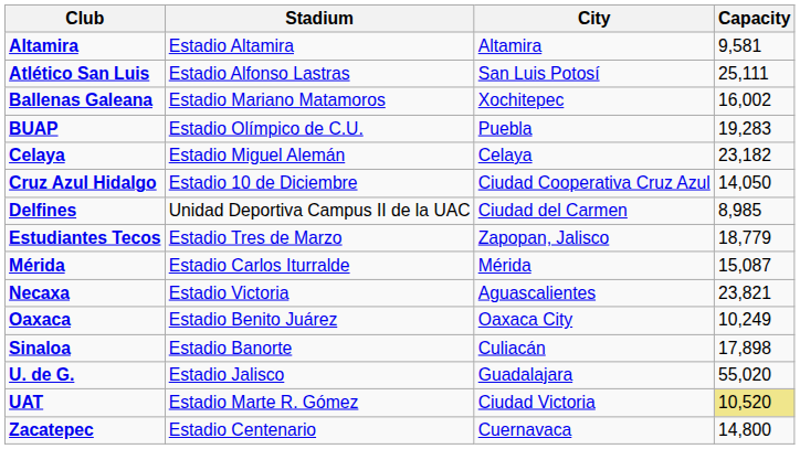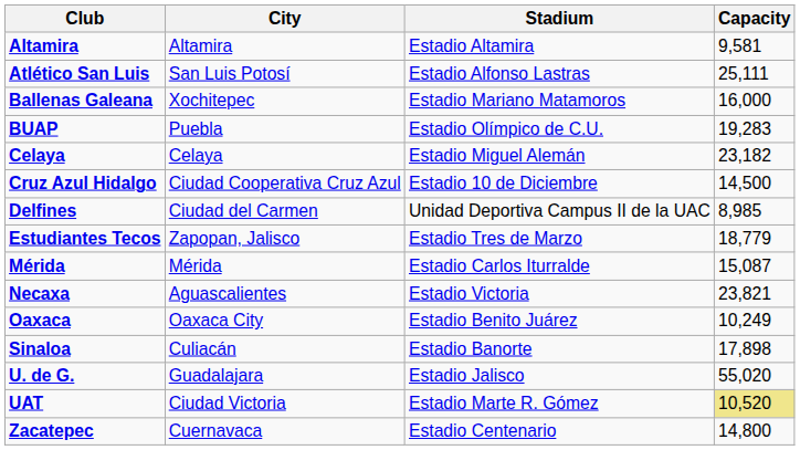columns swapped: City <-> Stadium
Ballenas Galeana | Capacity: 16,002 -> 16,000
Cruz Azul Hidalgo | Capacity: 14,050 -> 14,500
